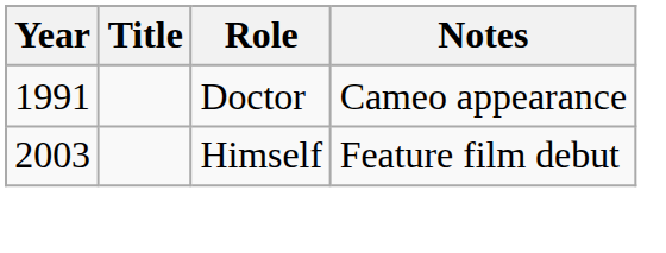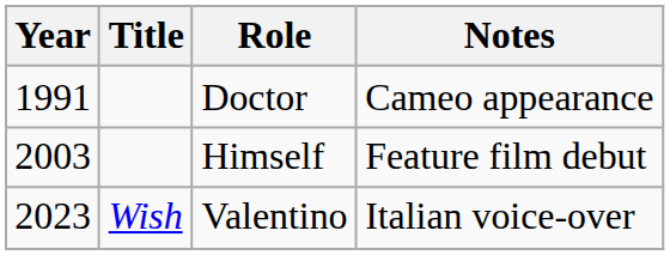+ row: 2023 | Wish | Valentino | Italian voice-over
